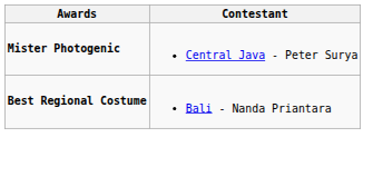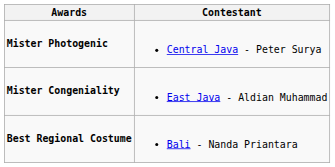+ row: Mister Congeniality | East Java - Aldian Muhammad
